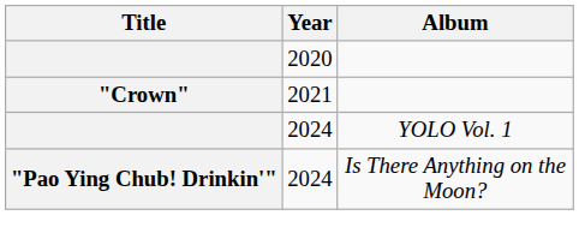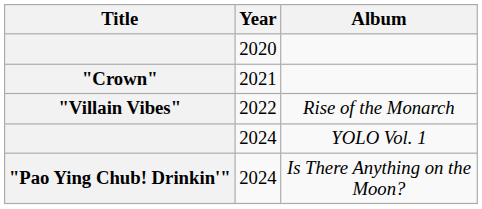+ row: "Villain Vibes" | 2022 | Rise of the Monarch
